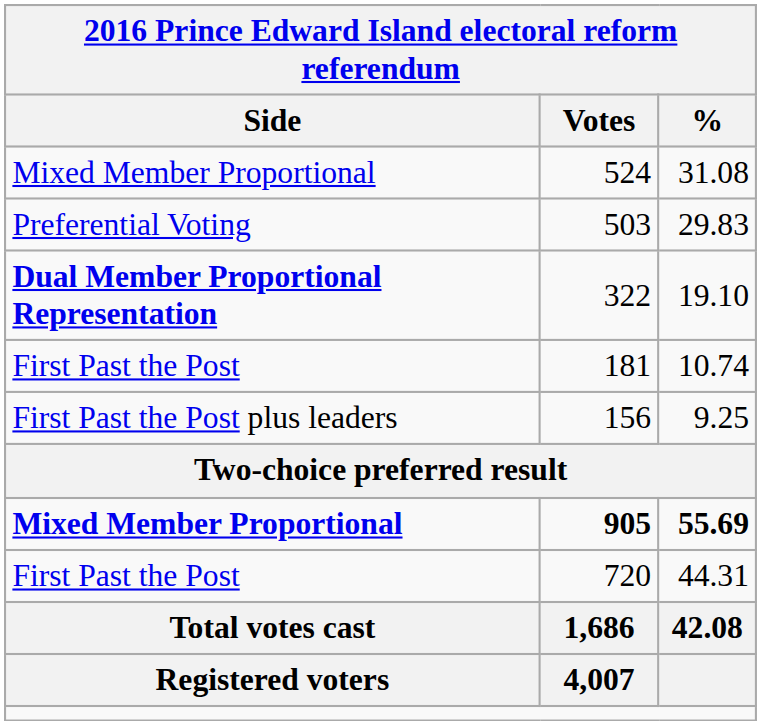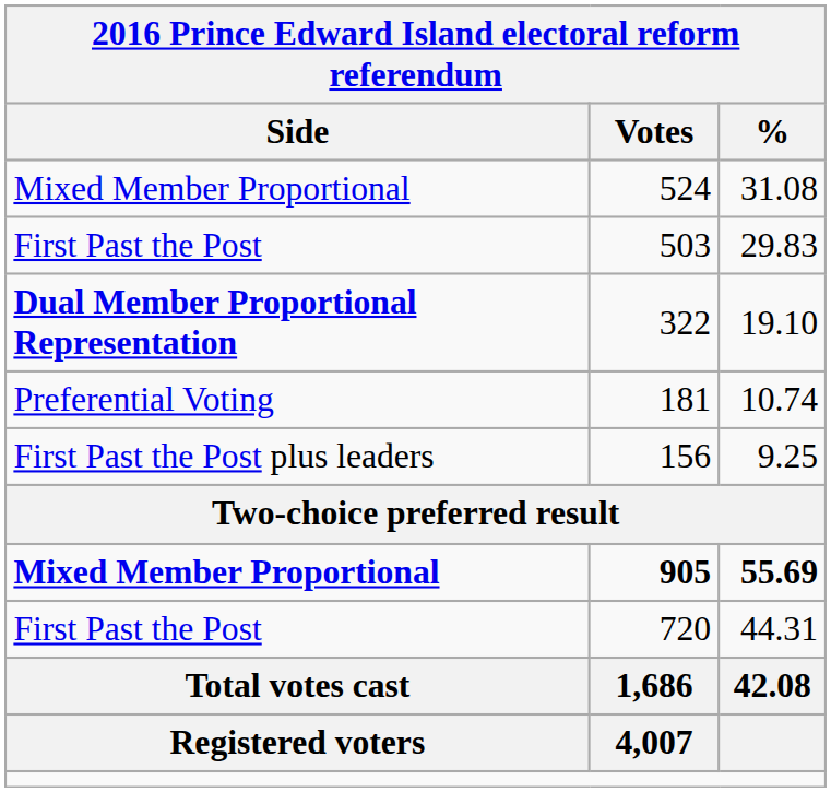503 | Side: Preferential Voting -> First Past the Post
181 | Side: First Past the Post -> Preferential Voting
